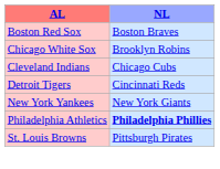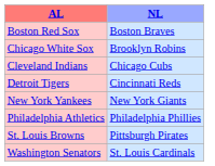Philadelphia Athletics | NL: bold -> normal
+ row: Washington Senators | St. Louis Cardinals
